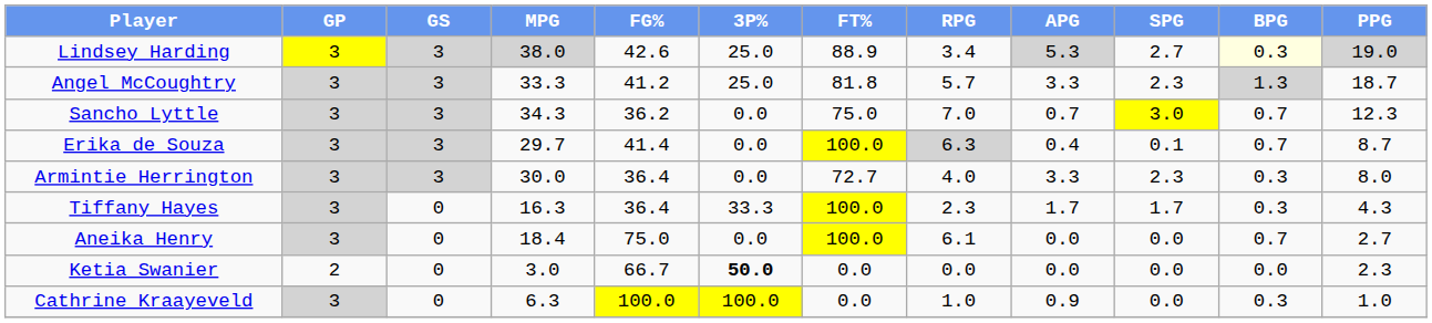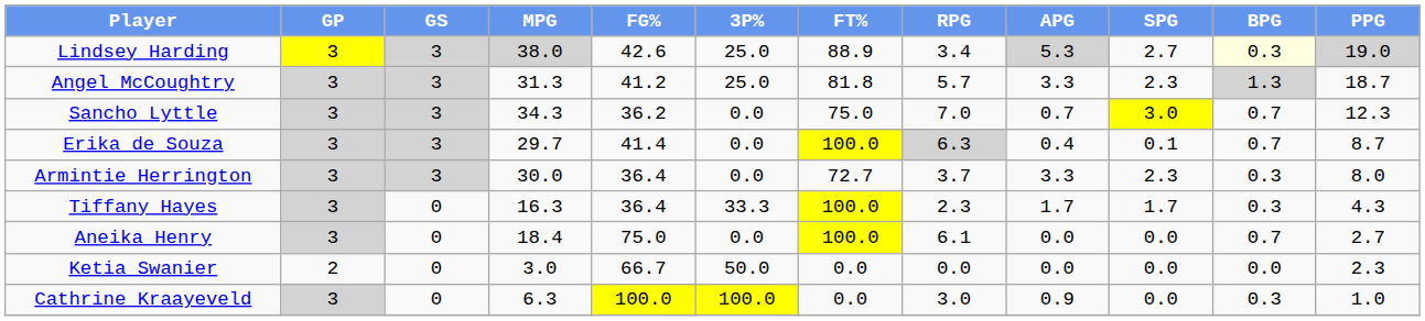Angel McCoughtry | MPG: 33.3 -> 31.3
Armintie Herrington | RPG: 4.0 -> 3.7
Ketia Swanier | 3P%: bold -> normal
Cathrine Kraayeveld | RPG: 1.0 -> 3.0
